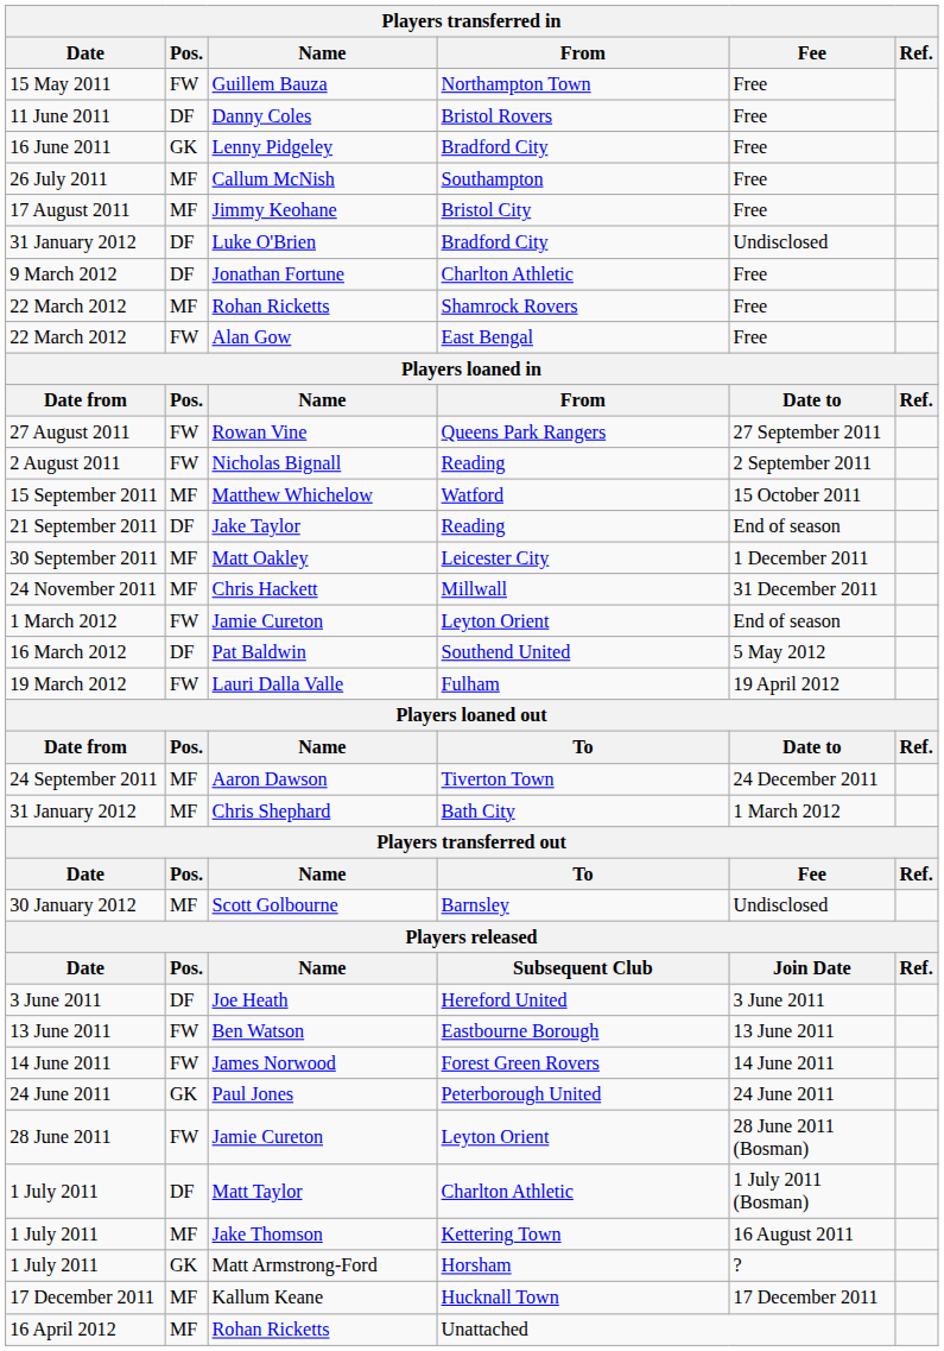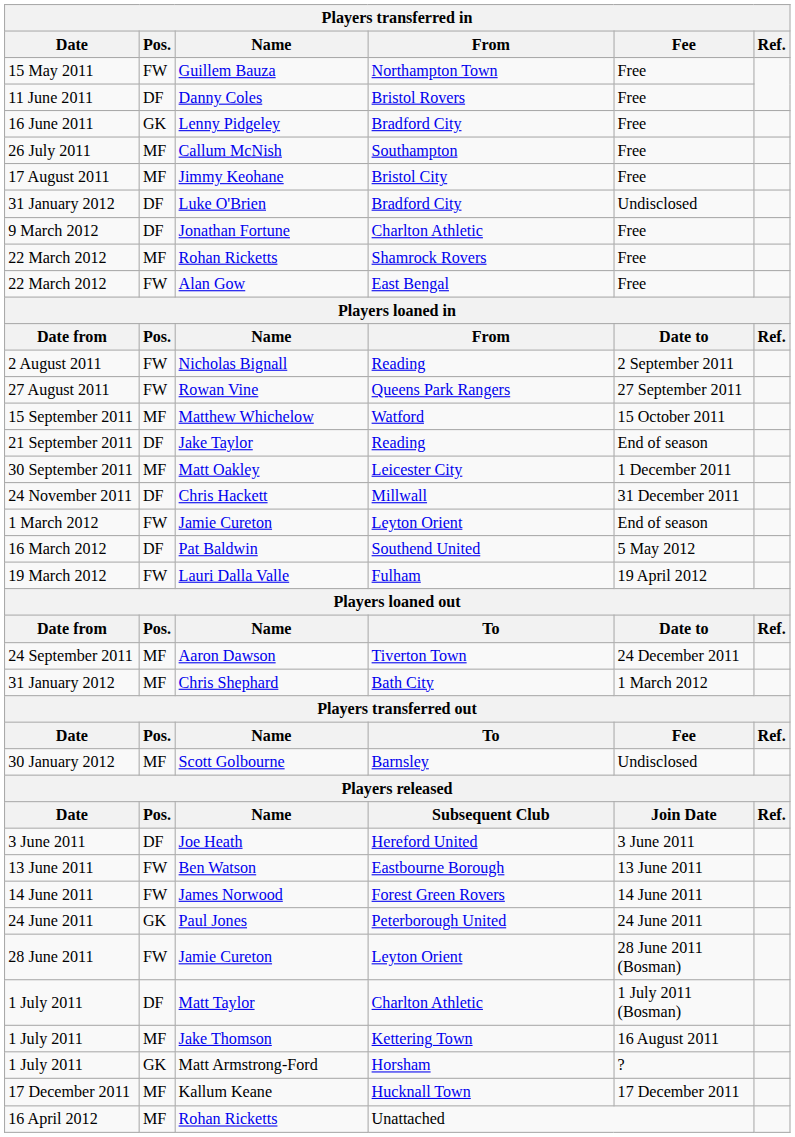rows swapped: Nicholas Bignall <-> Rowan Vine
Chris Hackett | Pos.: MF -> DF
